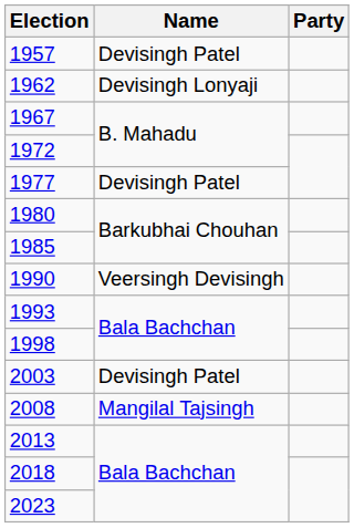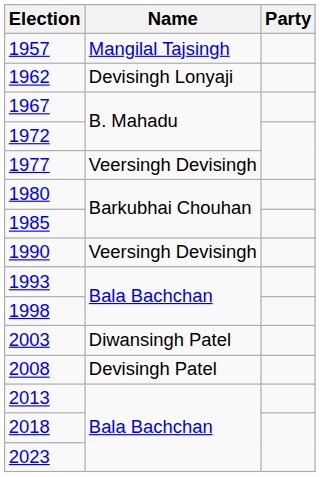1957 | Name: Devisingh Patel -> Mangilal Tajsingh
1977 | Name: Devisingh Patel -> Veersingh Devisingh
2003 | Name: Devisingh Patel -> Diwansingh Patel
2008 | Name: Mangilal Tajsingh -> Devisingh Patel
